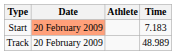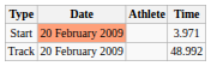Start | Time: 7.183 -> 3.971
Track | Time: 48.989 -> 48.992
